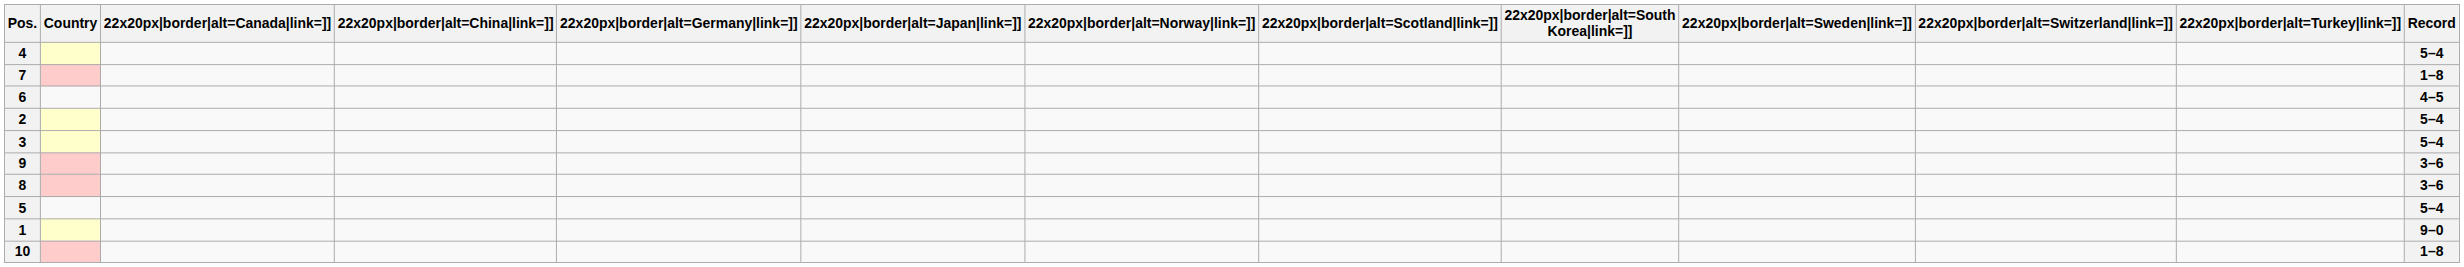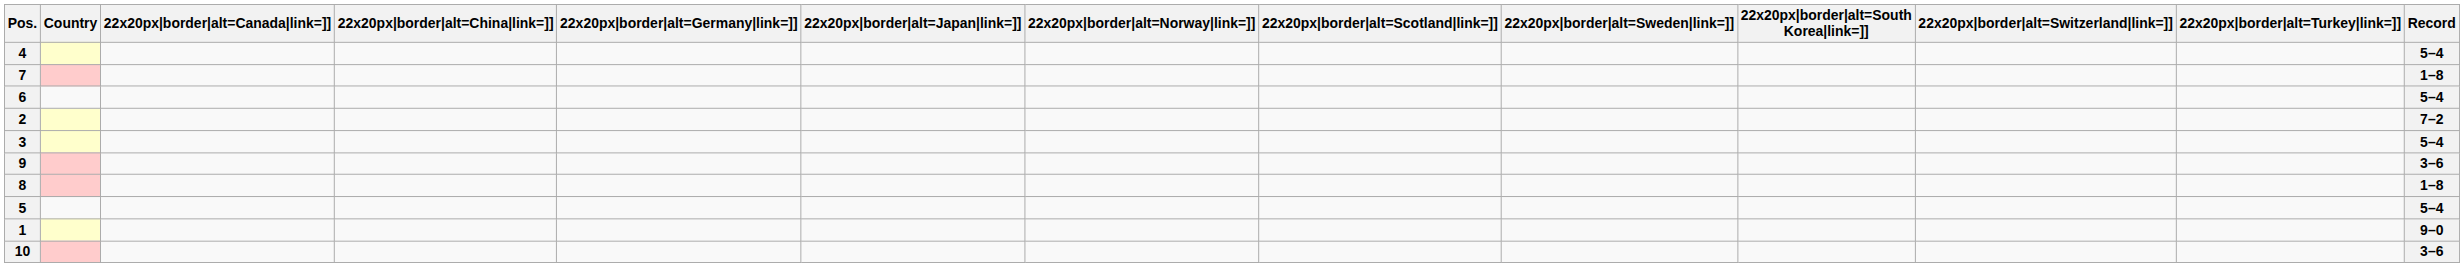columns swapped: 22x20px|border|alt=South Korea|link=]] <-> 22x20px|border|alt=Sweden|link=]]
6 | Record: 4–5 -> 5–4
2 | Record: 5–4 -> 7–2
8 | Record: 3–6 -> 1–8
10 | Record: 1–8 -> 3–6
